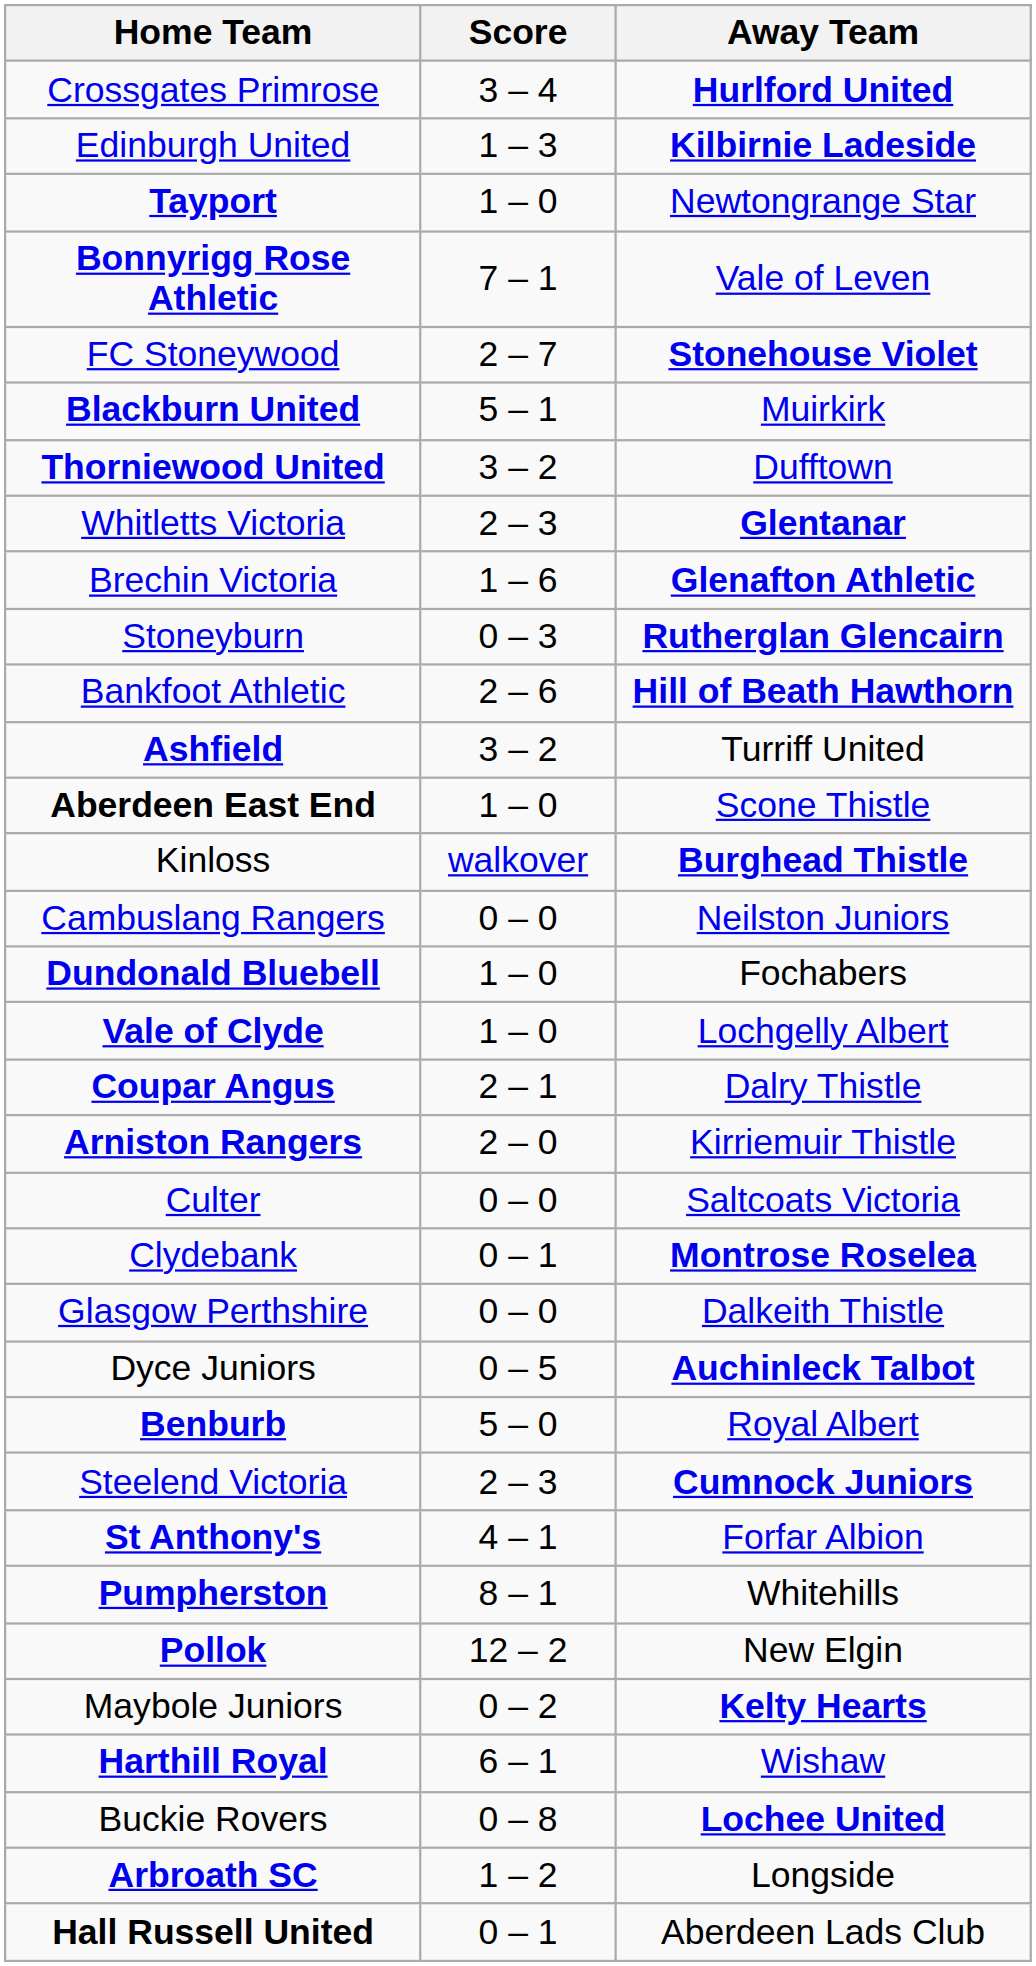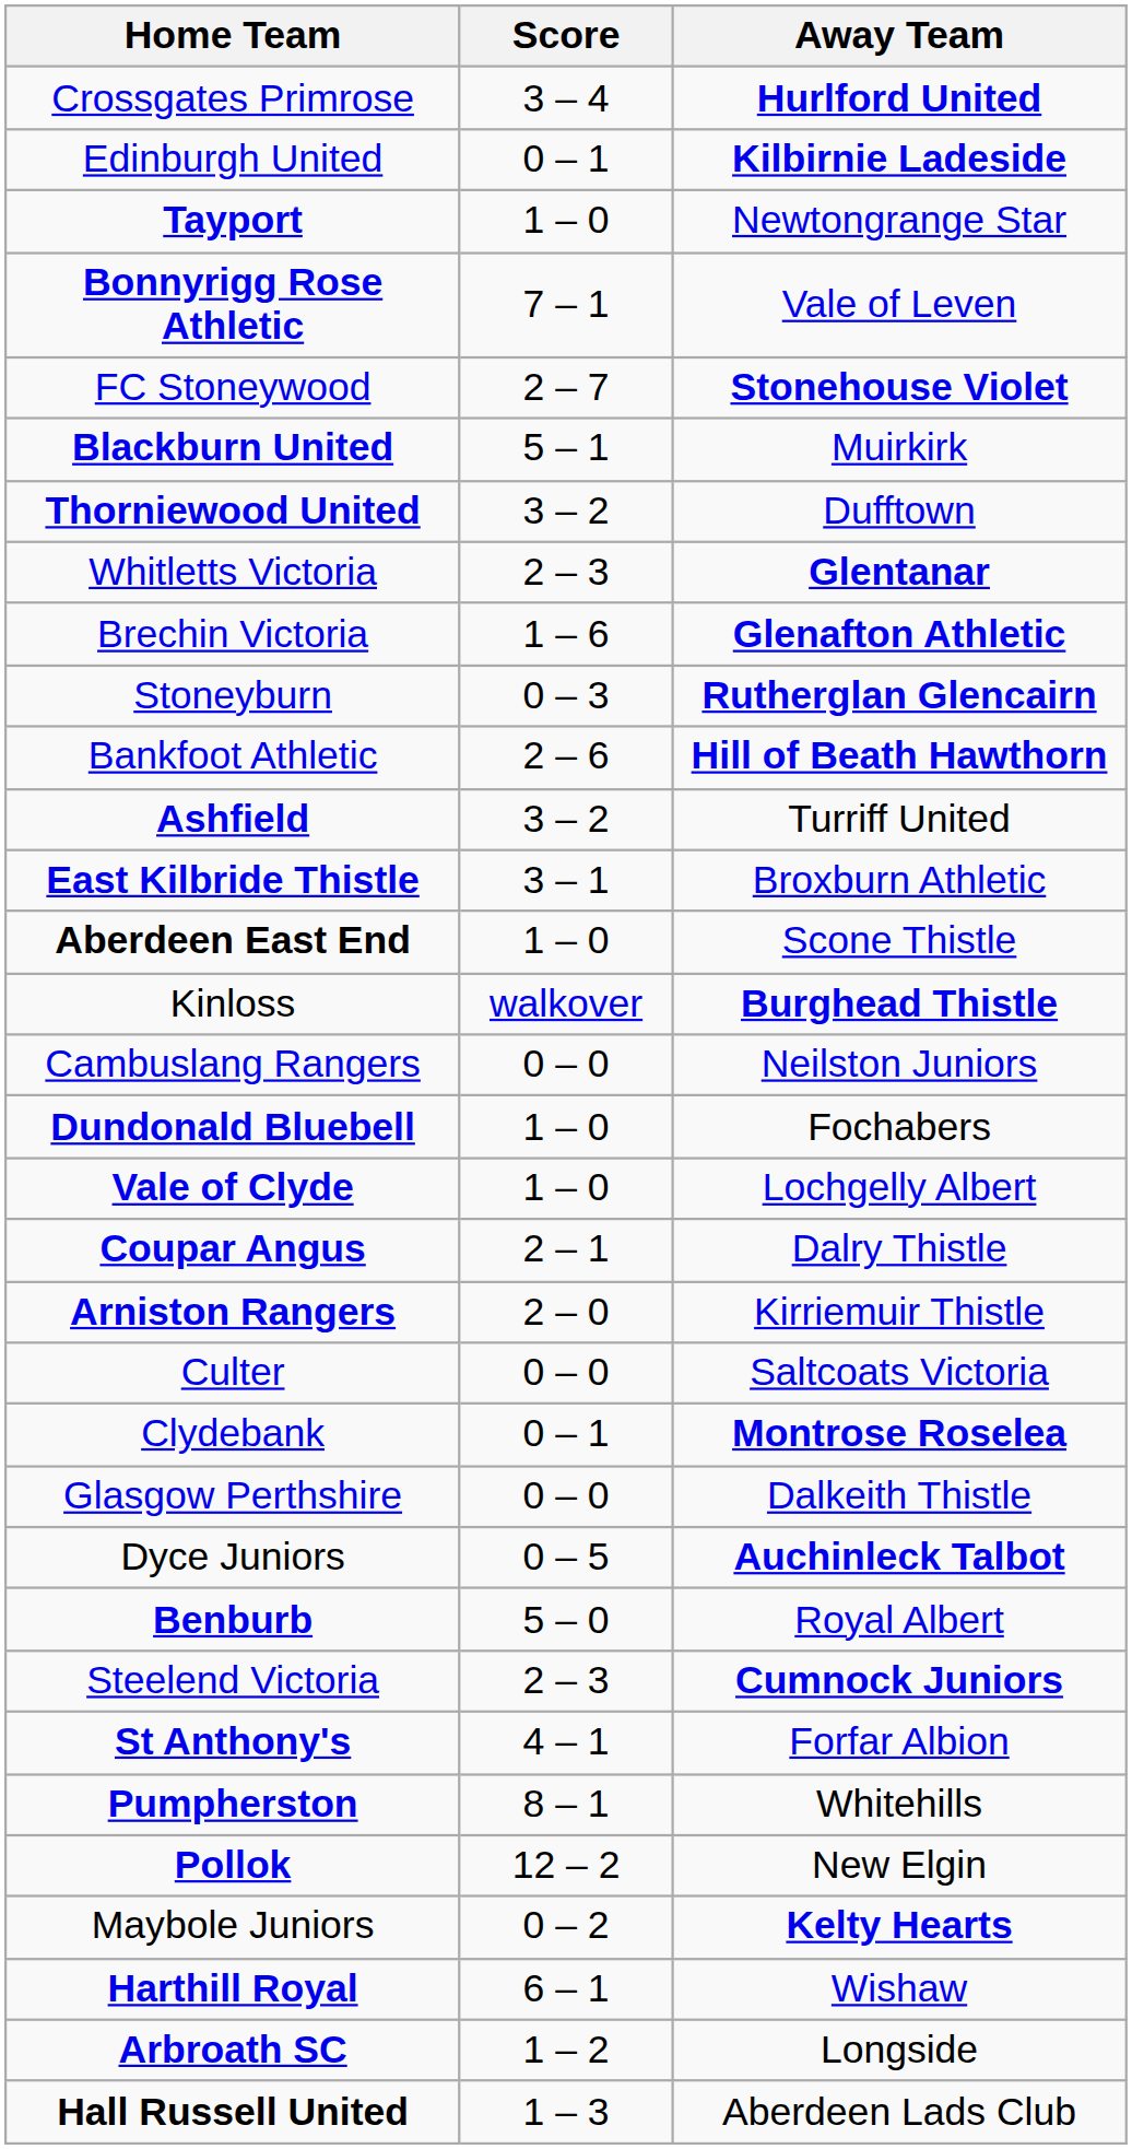Edinburgh United | Score: 1 – 3 -> 0 – 1
+ row: East Kilbride Thistle | 3 – 1 | Broxburn Athletic
- row: Buckie Rovers | 0 – 8 | Lochee United
Hall Russell United | Score: 0 – 1 -> 1 – 3
